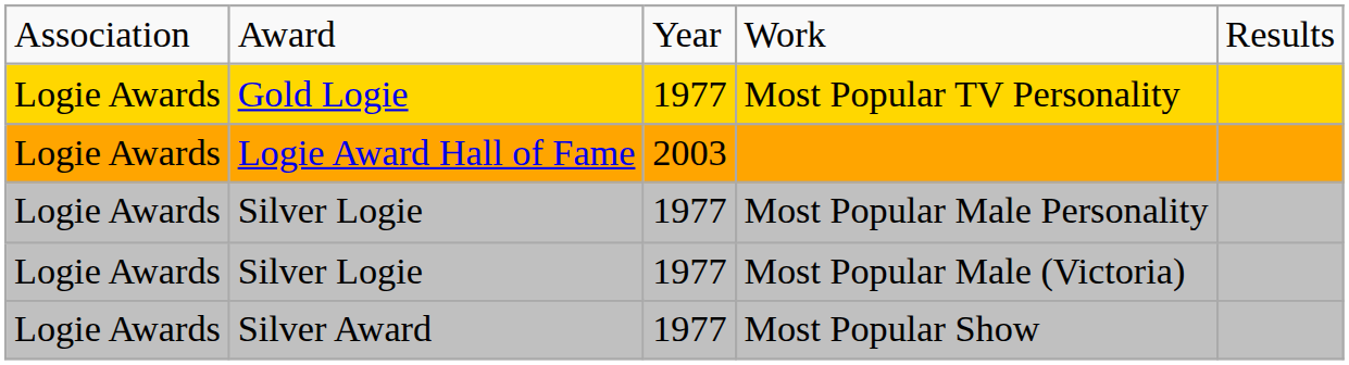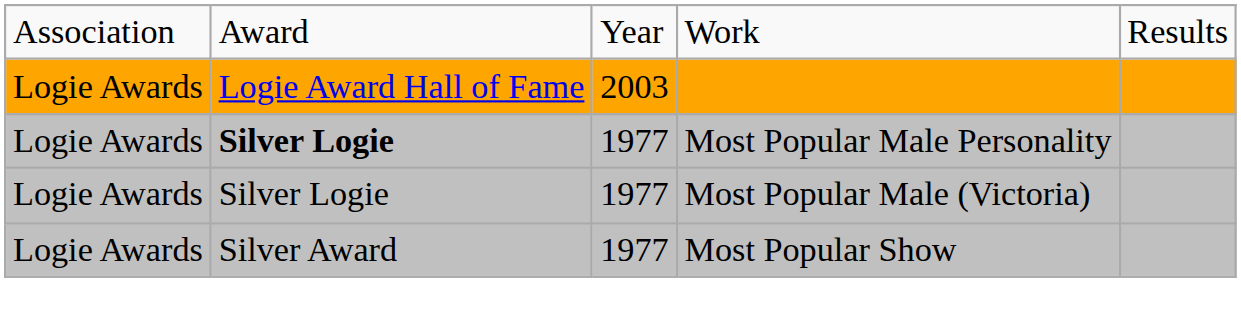- row: Logie Awards | Gold Logie | 1977 | Most Popular TV Personality
Most Popular Male Personality | column 2: normal -> bold
